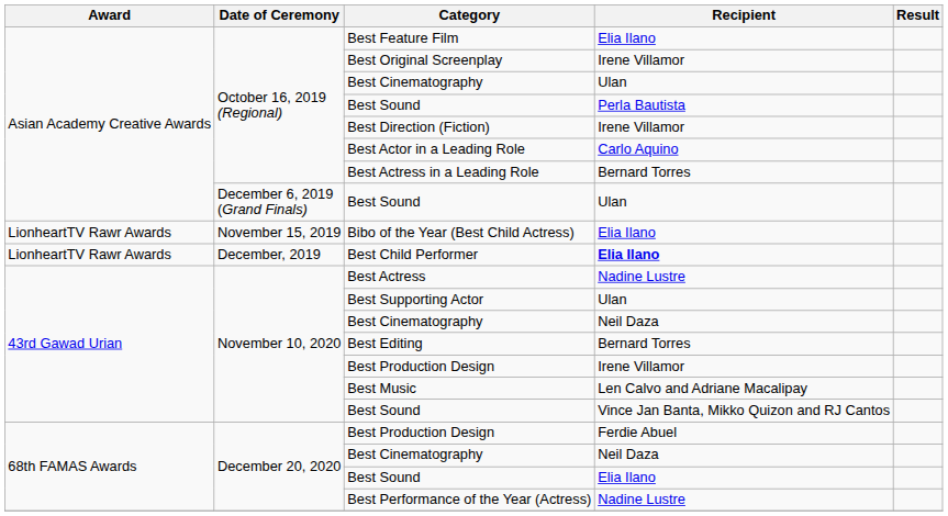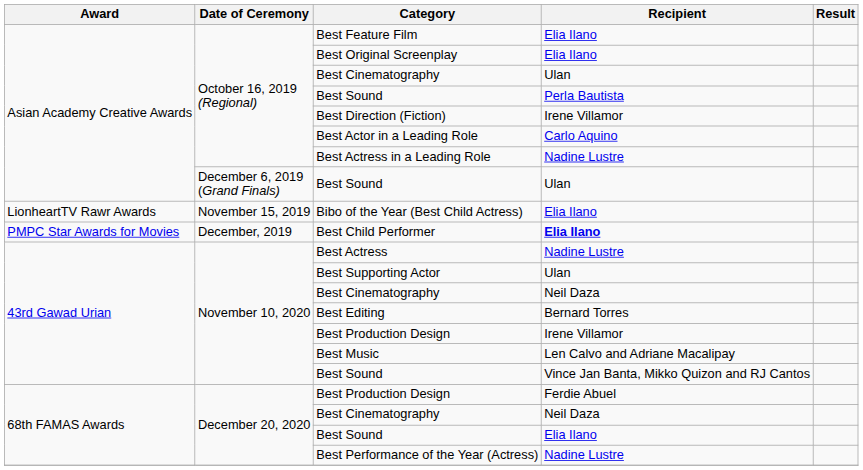Best Original Screenplay | Recipient: Irene Villamor -> Elia Ilano
Best Actress in a Leading Role | Recipient: Bernard Torres -> Nadine Lustre
Best Child Performer | Award: LionheartTV Rawr Awards -> PMPC Star Awards for Movies
